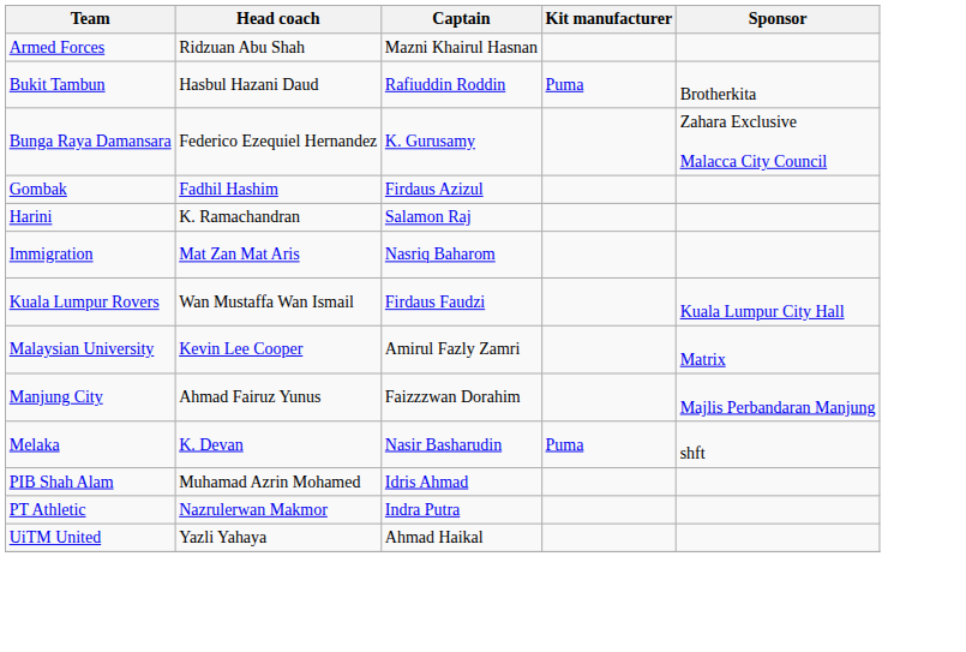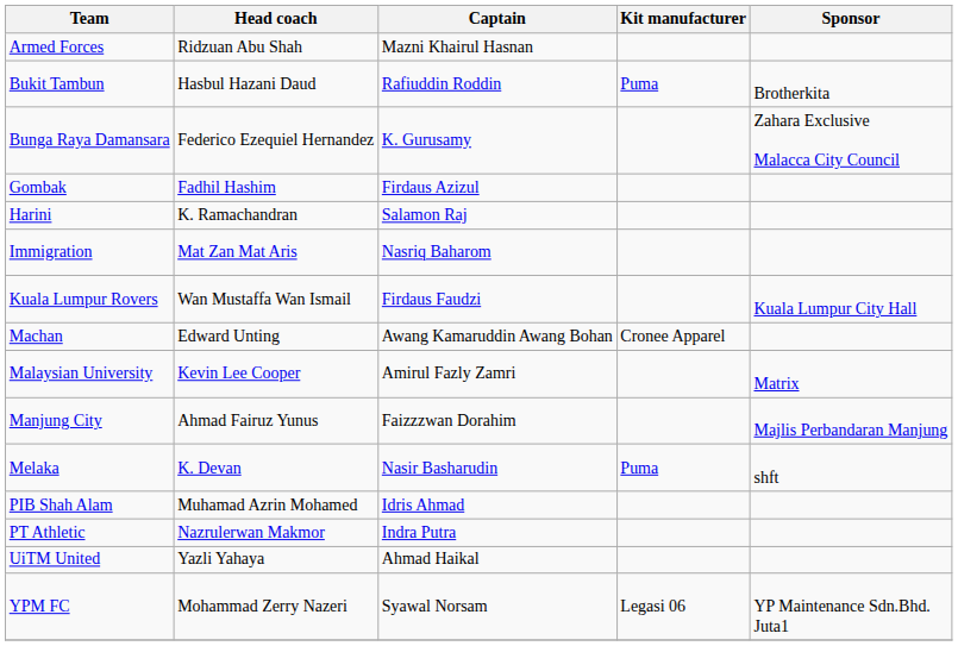+ row: Machan | Edward Unting | Awang Kamaruddin Awang Bohan | Cronee Apparel
+ row: YPM FC | Mohammad Zerry Nazeri | Syawal Norsam | Legasi 06 | YP Maintenance Sdn.Bhd. Juta1
